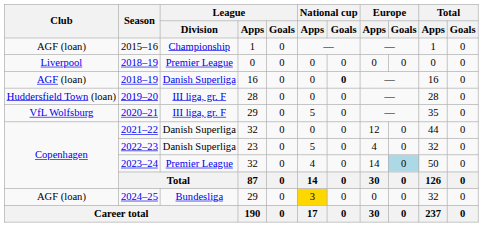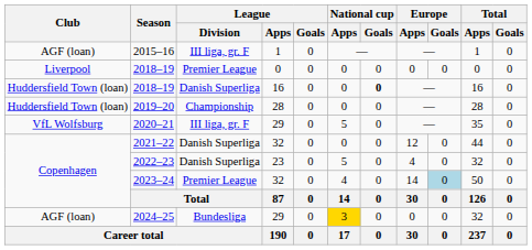2015–16 | League / Division: Championship -> III liga, gr. F
2018–19 / 16 | Club: AGF (loan) -> Huddersfield Town (loan)
2019–20 | League / Division: III liga, gr. F -> Championship
